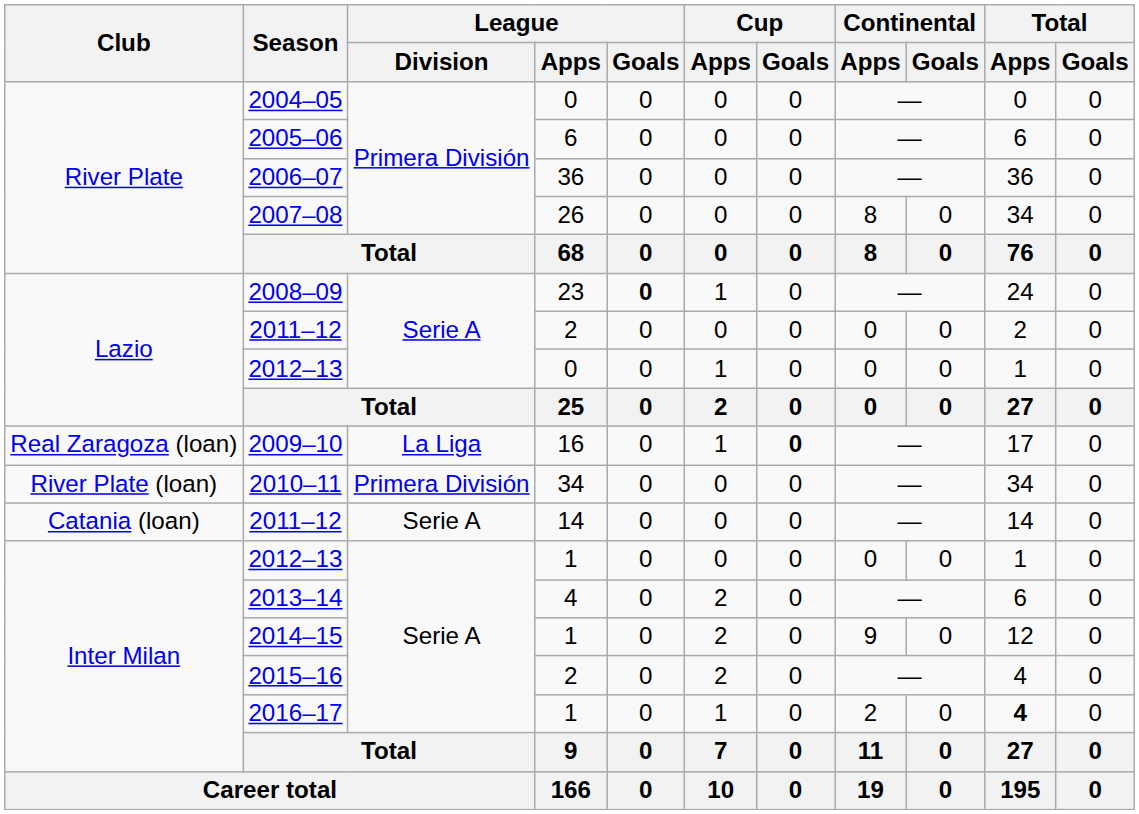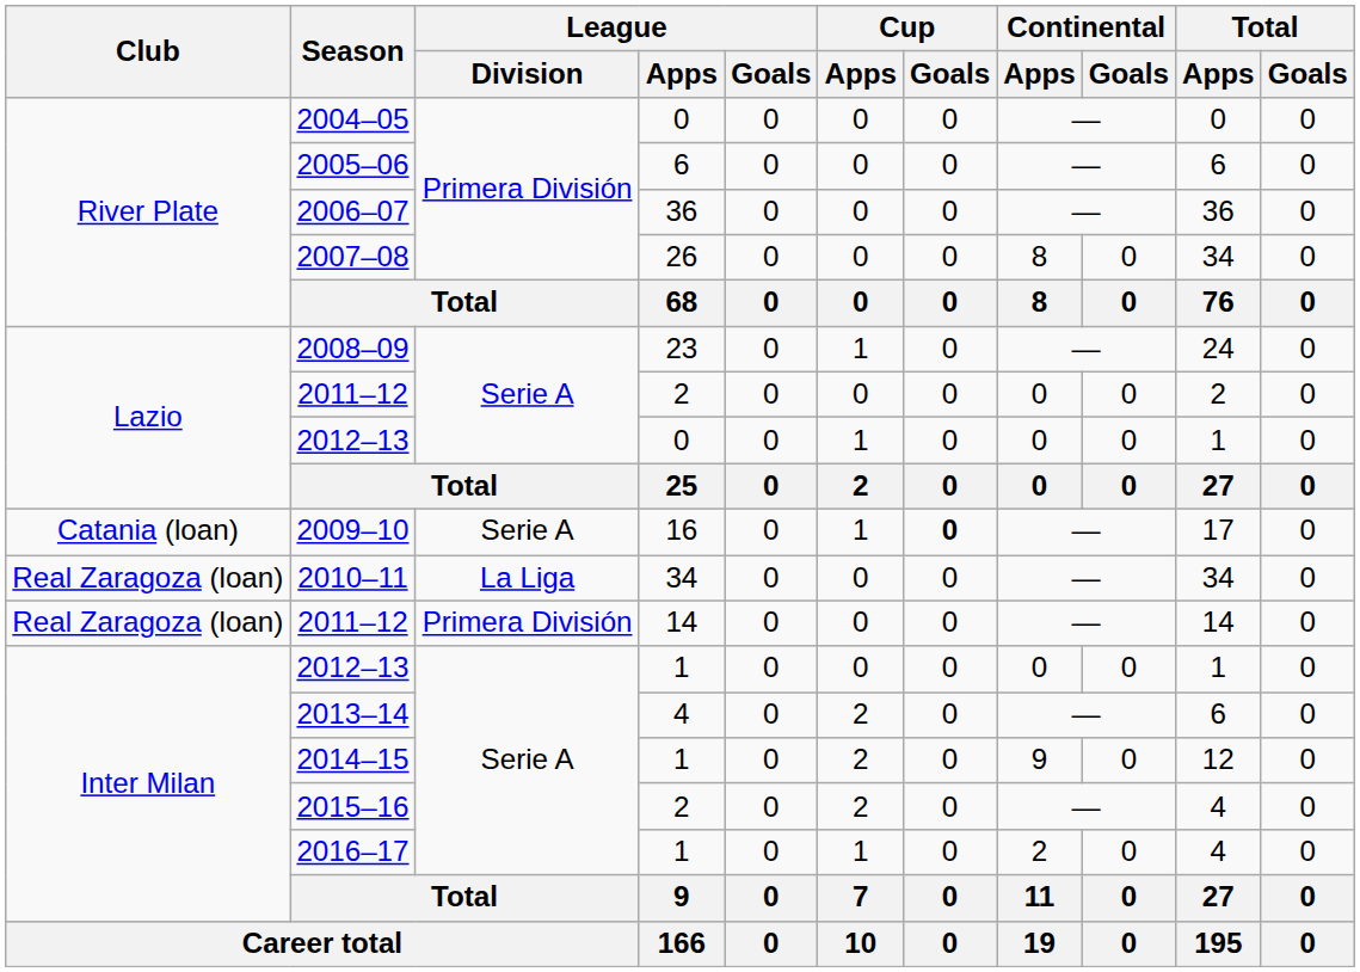2008–09 | League / Goals: bold -> normal
2009–10 | Club: Real Zaragoza (loan) -> Catania (loan)
2009–10 | League / Division: La Liga -> Serie A
2010–11 | Club: River Plate (loan) -> Real Zaragoza (loan)
2010–11 | League / Division: Primera División -> La Liga
2011–12 / 14 | Club: Catania (loan) -> Real Zaragoza (loan)
2011–12 / 14 | League / Division: Serie A -> Primera División
2016–17 | Total / Apps: bold -> normal
